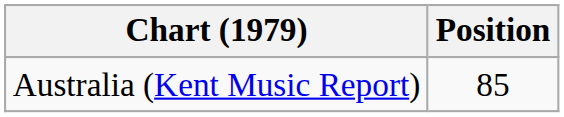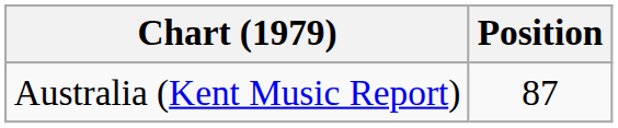Australia (Kent Music Report) | Position: 85 -> 87
